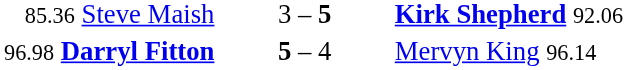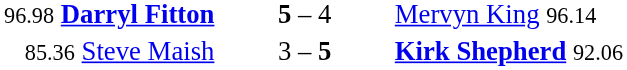rows swapped: 85.36 Steve Maish <-> 96.98 Darryl Fitton
